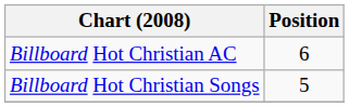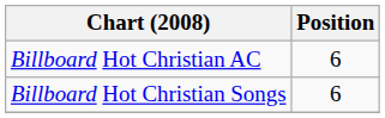Billboard Hot Christian Songs | Position: 5 -> 6
